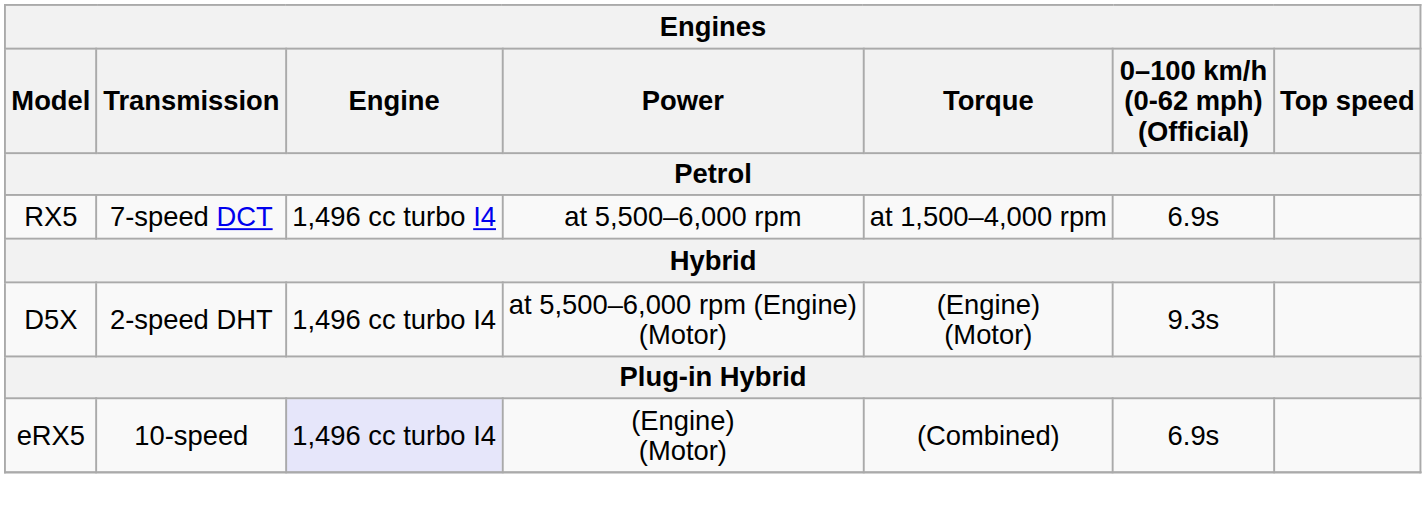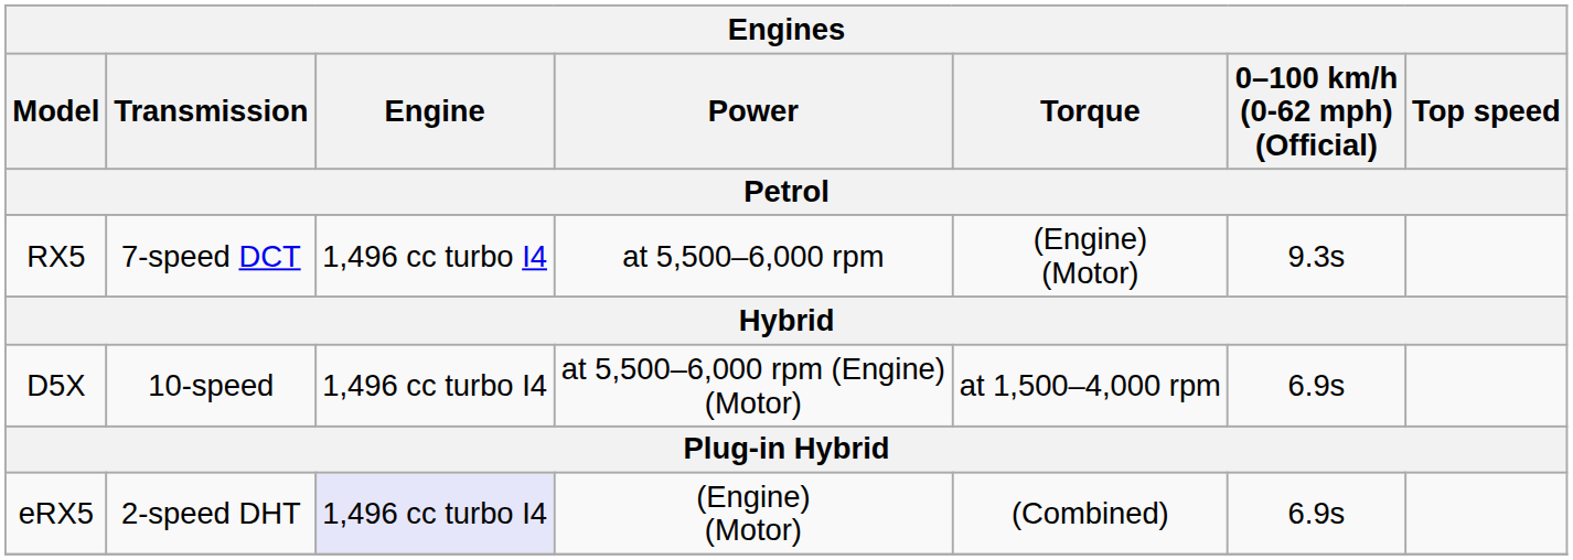RX5 | Torque / Petrol: at 1,500–4,000 rpm -> (Engine) (Motor)
RX5 | 0–100 km/h (0-62 mph) (Official) / Petrol: 6.9s -> 9.3s
D5X | Transmission / Petrol: 2-speed DHT -> 10-speed
D5X | Torque / Petrol: (Engine) (Motor) -> at 1,500–4,000 rpm
D5X | 0–100 km/h (0-62 mph) (Official) / Petrol: 9.3s -> 6.9s
eRX5 | Transmission / Petrol: 10-speed -> 2-speed DHT
